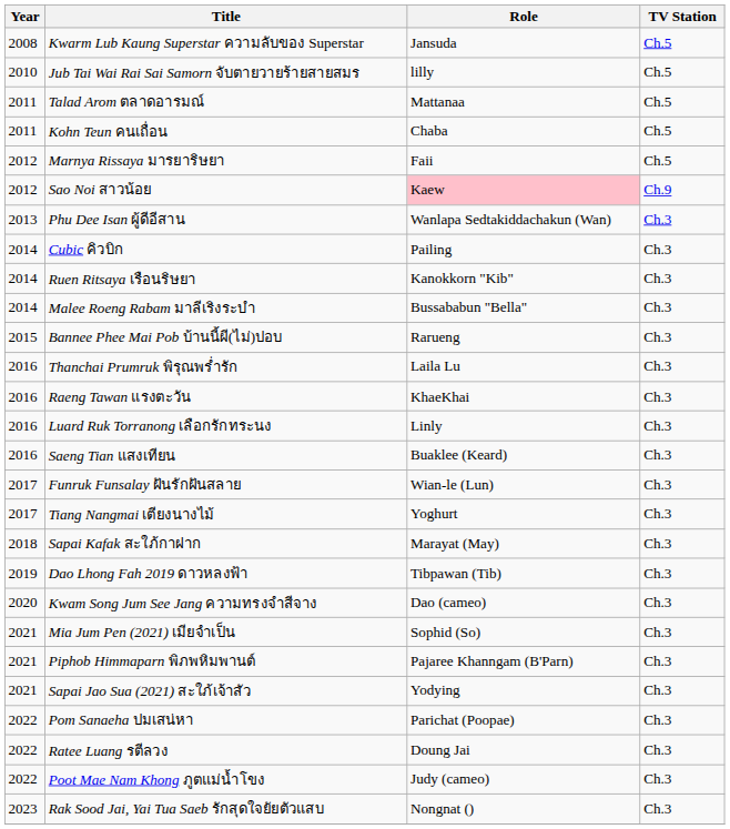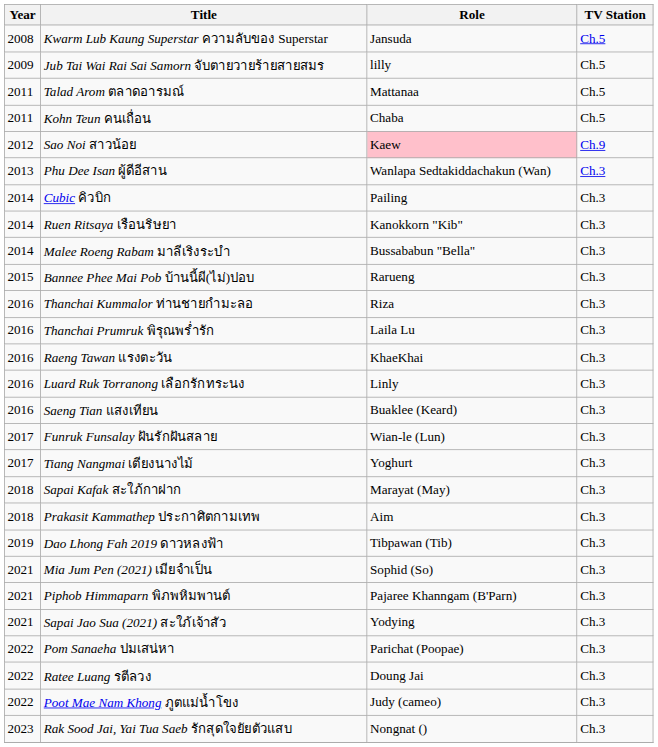Jub Tai Wai Rai Sai Samorn จับตายวายร้ายสายสมร | Year: 2010 -> 2009
- row: 2012 | Marnya Rissaya มารยาริษยา | Faii | Ch.5
+ row: 2016 | Thanchai Kummalor ท่านชายกำมะลอ | Riza | Ch.3
+ row: 2018 | Prakasit Kammathep ประกาศิตกามเทพ | Aim | Ch.3
- row: 2020 | Kwam Song Jum See Jang ความทรงจำสีจาง | Dao (cameo) | Ch.3
